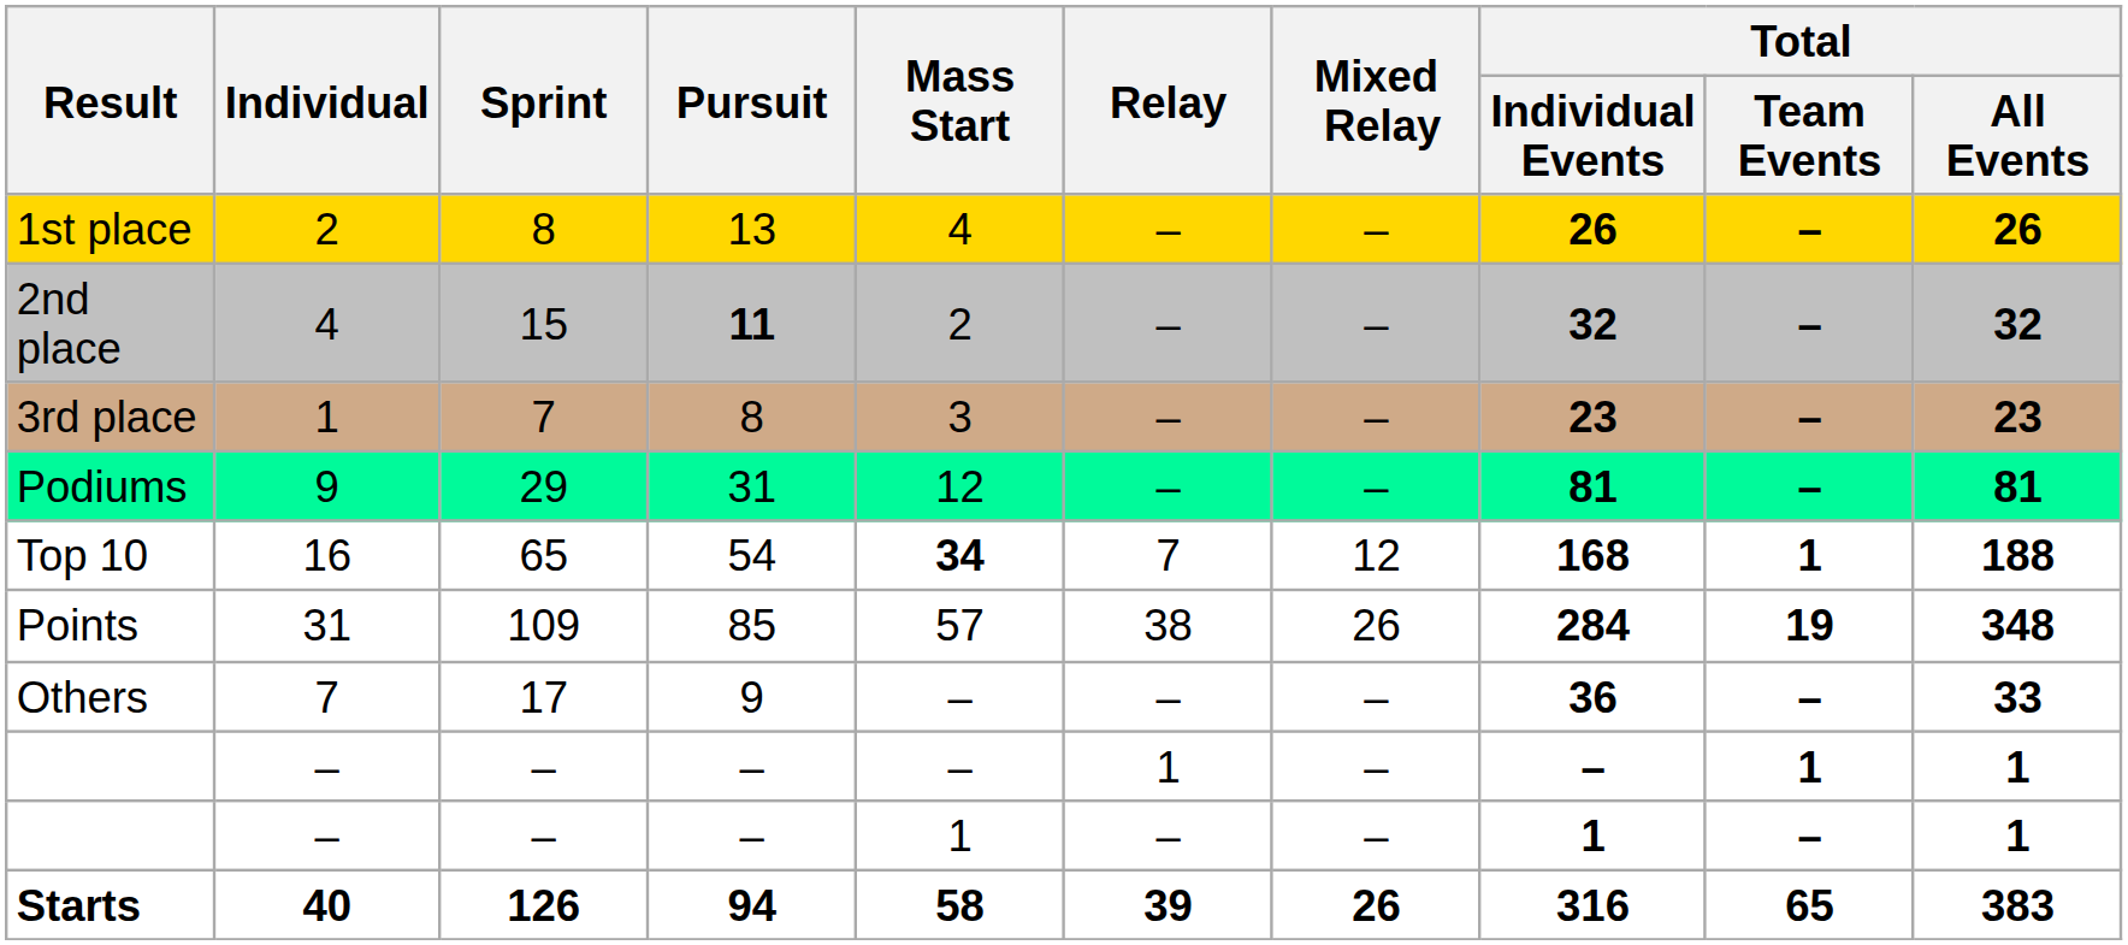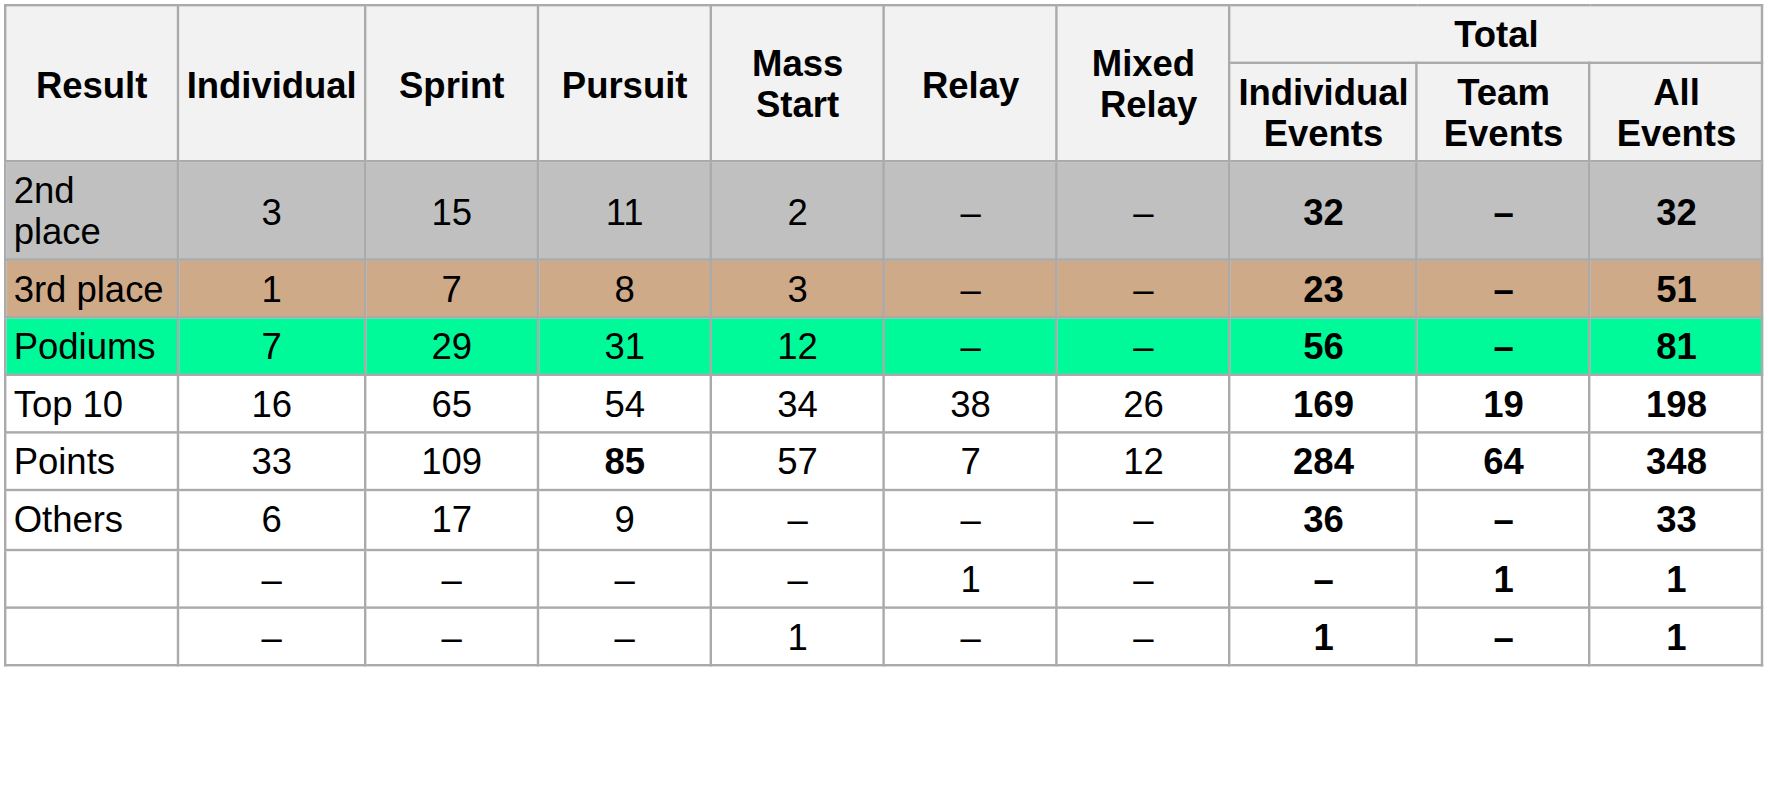- row: 1st place | 2 | 8 | 13 | 4 | – | – | 26 | – | 26
2nd place | Individual: 4 -> 3
2nd place | Pursuit: bold -> normal
3rd place | Total / All Events: 23 -> 51
Podiums | Individual: 9 -> 7
Podiums | Total / Individual Events: 81 -> 56
Top 10 | Mass Start: bold -> normal
Top 10 | Relay: 7 -> 38
Top 10 | Mixed Relay: 12 -> 26
Top 10 | Total / Individual Events: 168 -> 169
Top 10 | Total / Team Events: 1 -> 19
Top 10 | Total / All Events: 188 -> 198
Points | Individual: 31 -> 33
Points | Pursuit: normal -> bold
Points | Relay: 38 -> 7
Points | Mixed Relay: 26 -> 12
Points | Total / Team Events: 19 -> 64
Others | Individual: 7 -> 6
- row: Starts | 40 | 126 | 94 | 58 | 39 | 26 | 316 | 65 | 383
